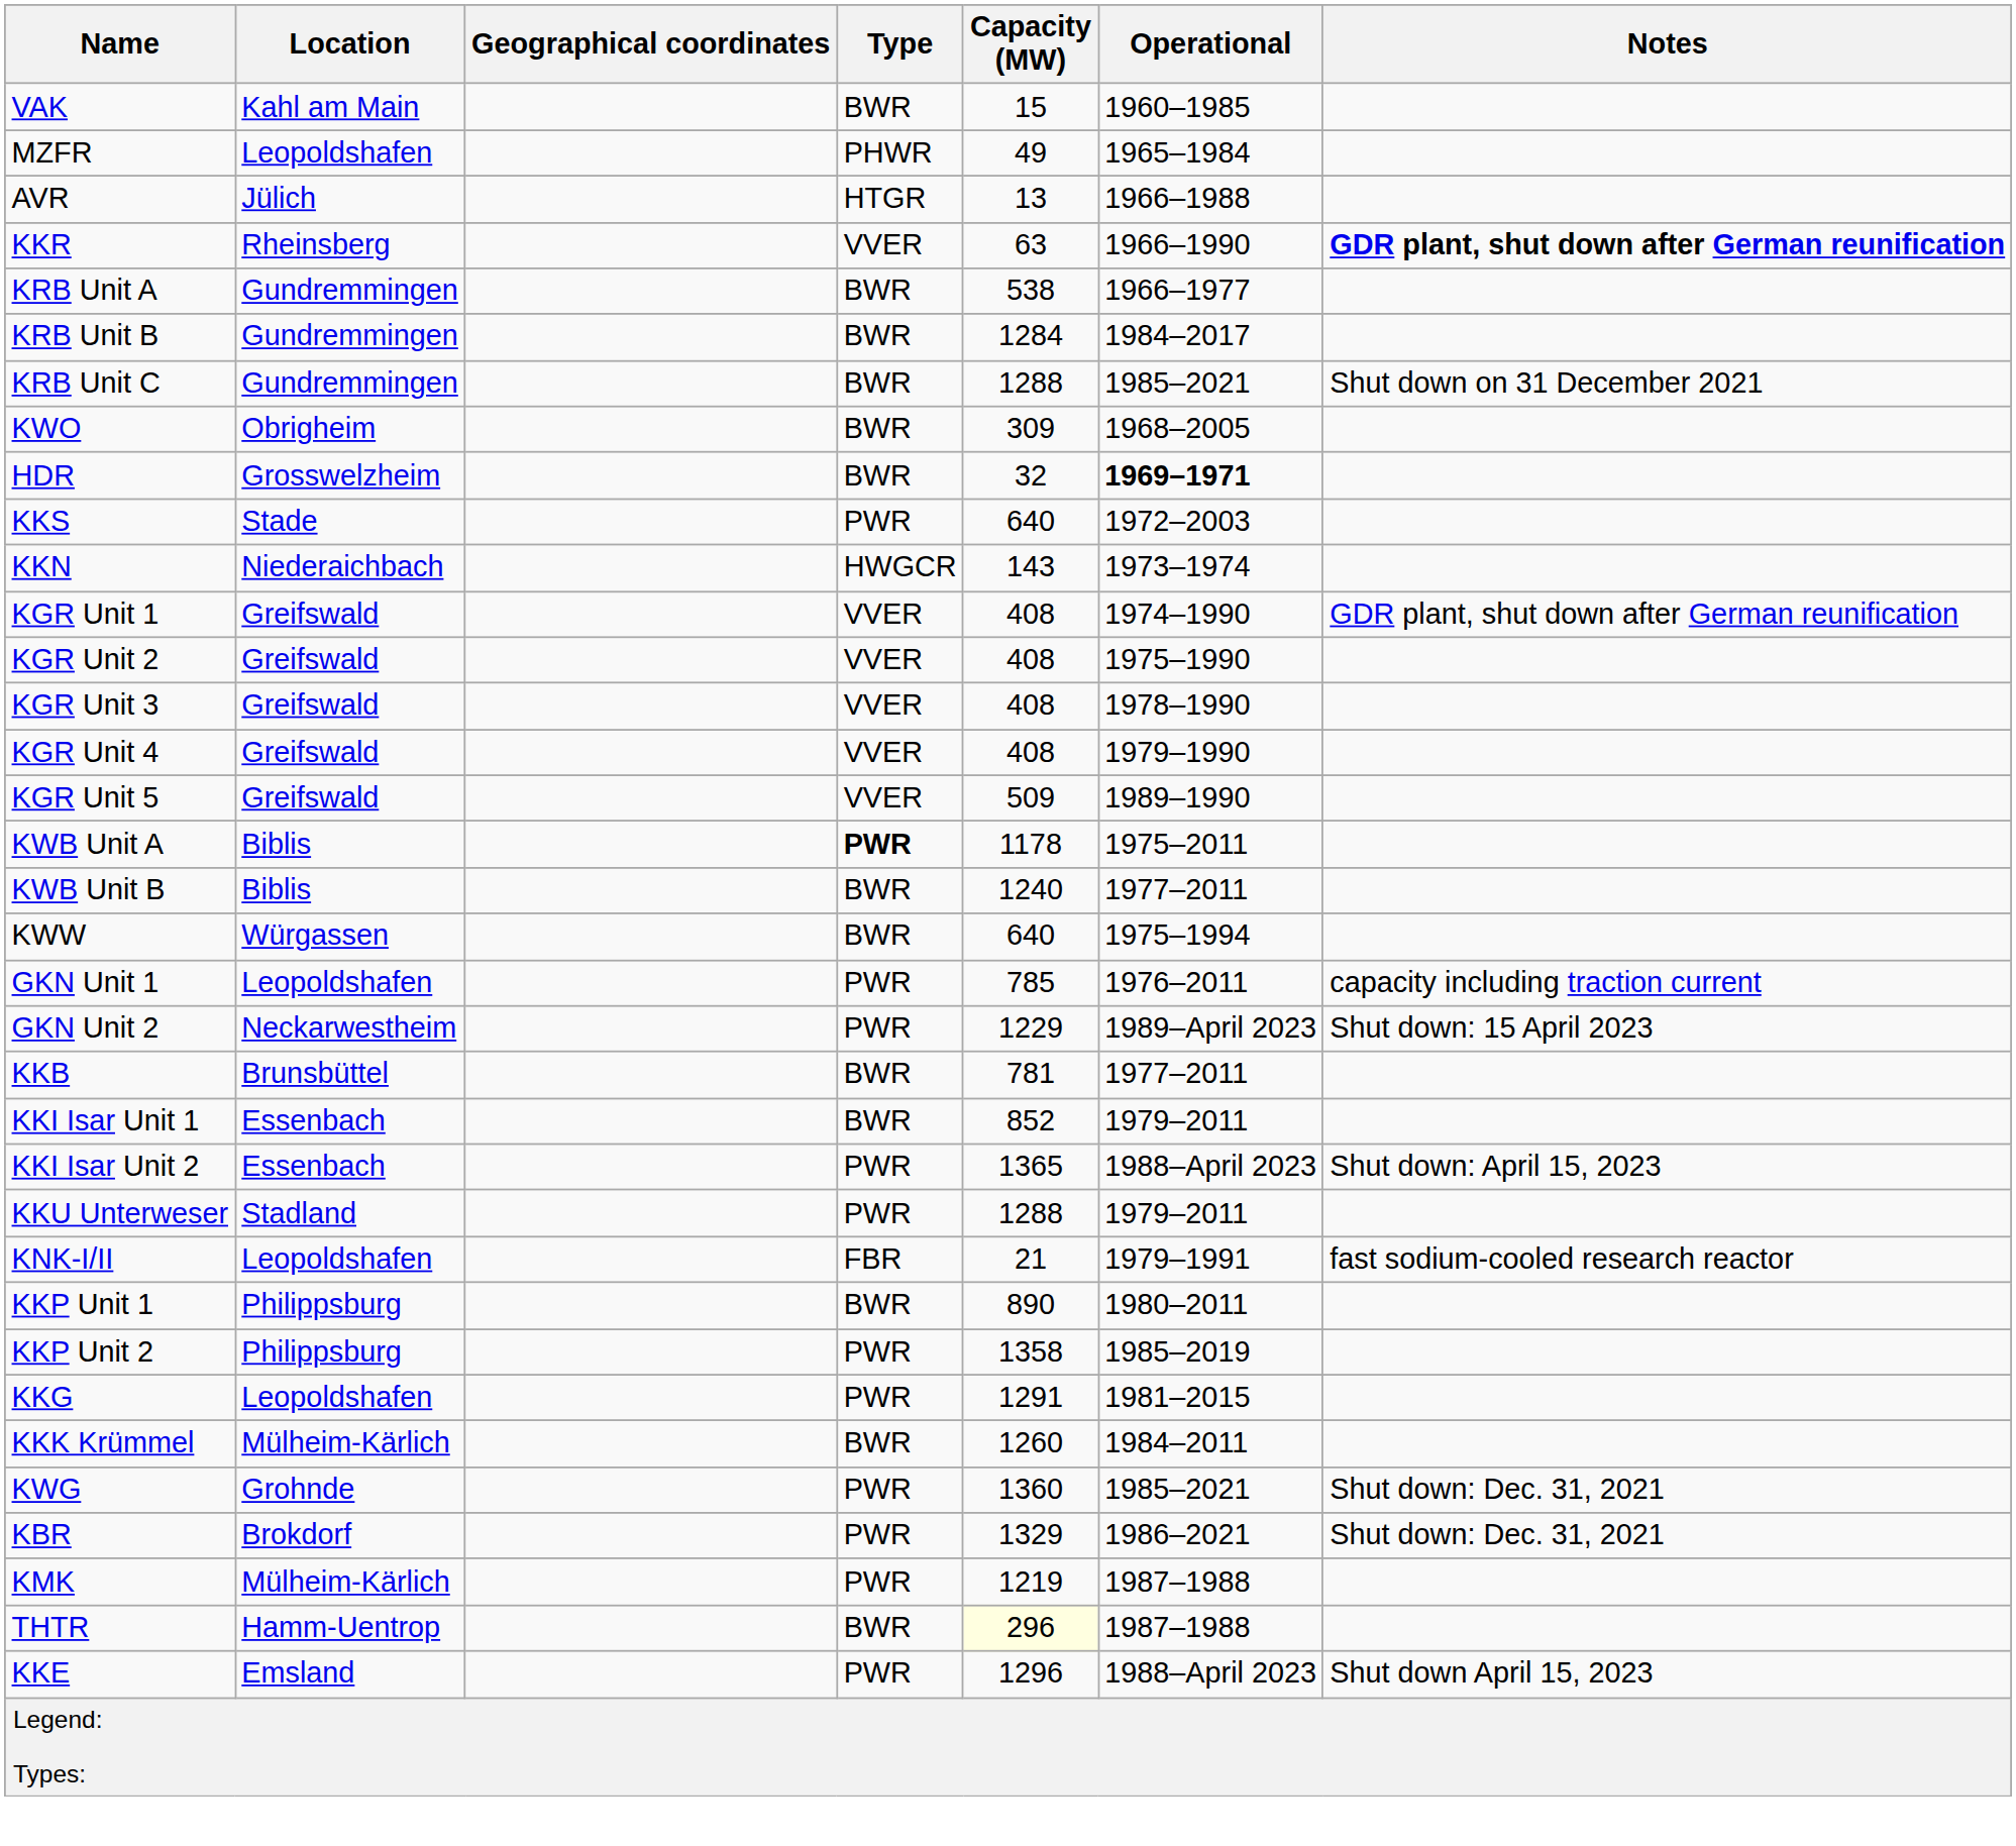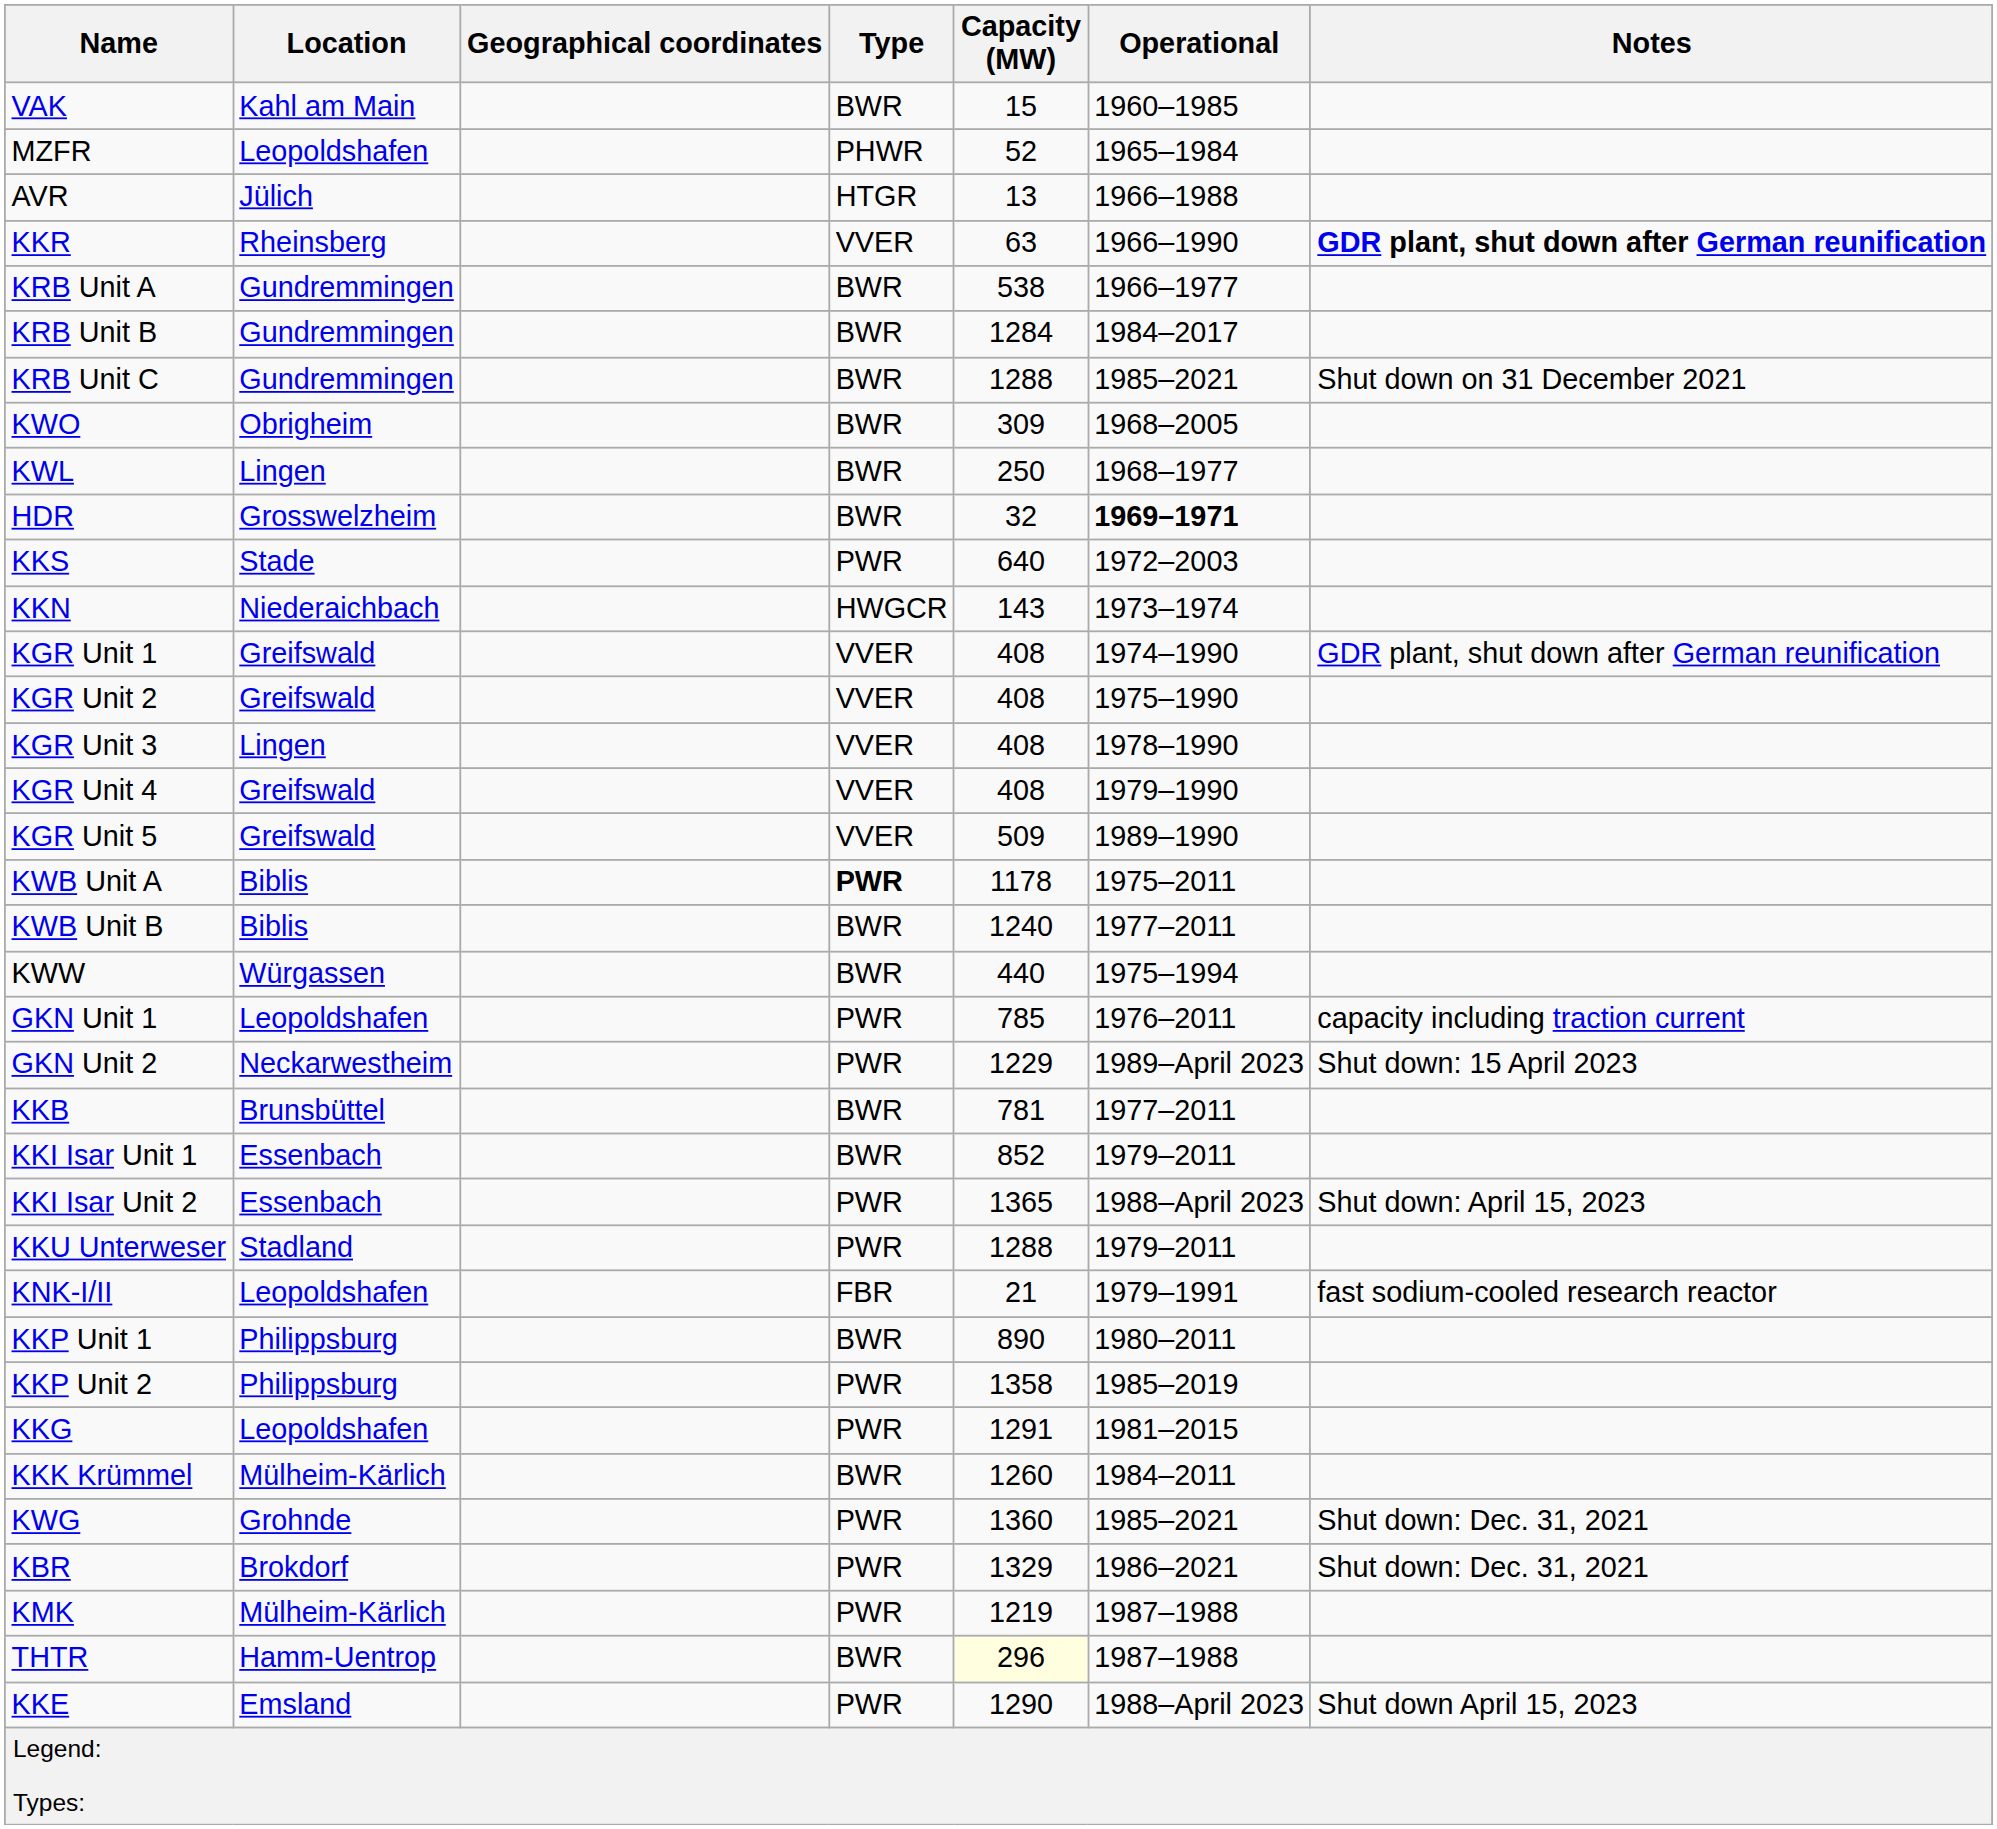MZFR | Capacity (MW): 49 -> 52
+ row: KWL | Lingen | BWR | 250 | 1968–1977
KGR Unit 3 | Location: Greifswald -> Lingen
KWW | Capacity (MW): 640 -> 440
KKE | Capacity (MW): 1296 -> 1290
